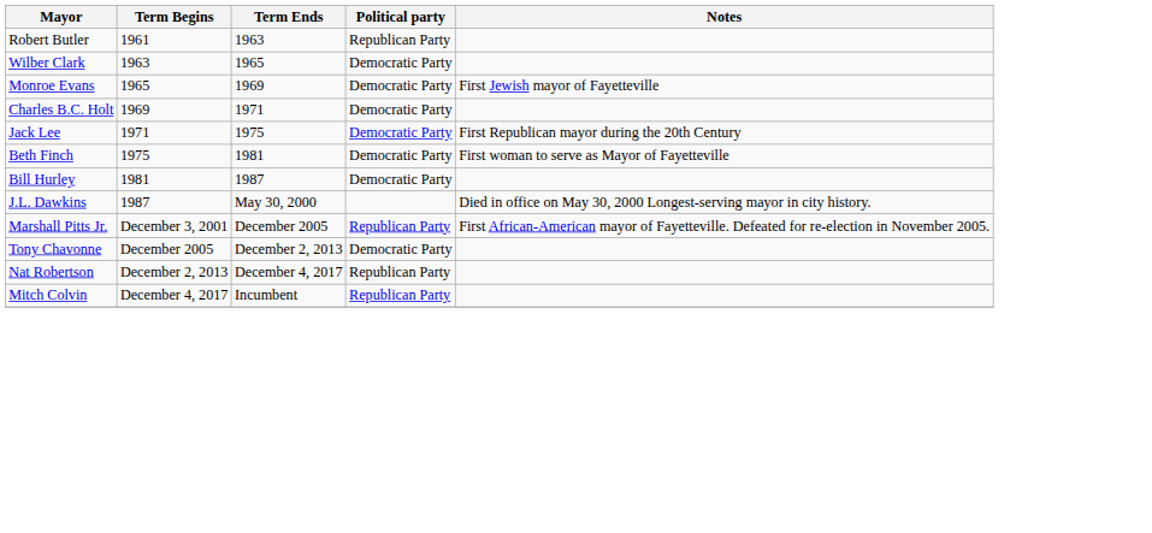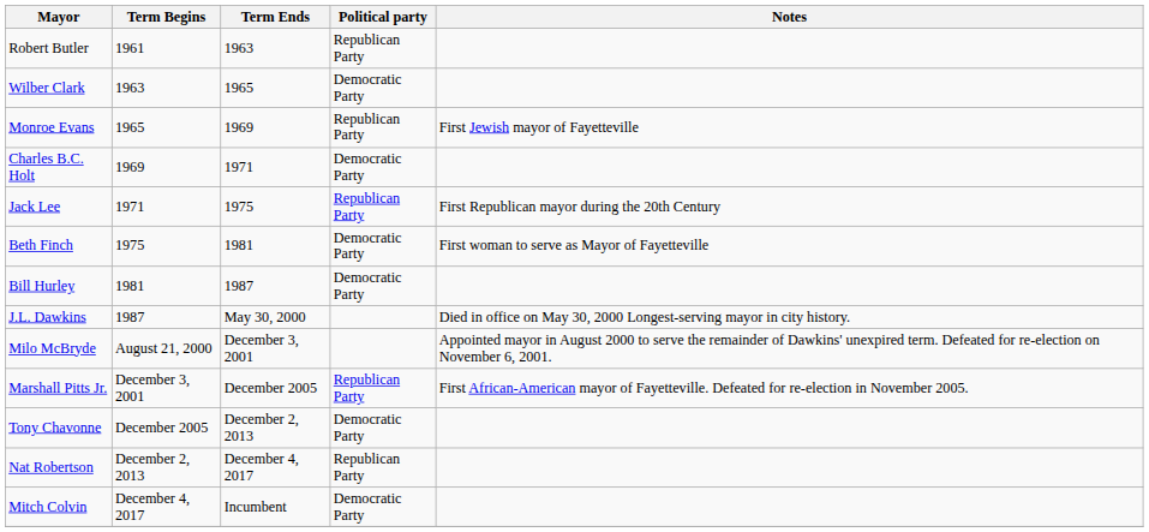Monroe Evans | Political party: Democratic Party -> Republican Party
Jack Lee | Political party: Democratic Party -> Republican Party
+ row: Milo McBryde | August 21, 2000 | December 3, 2001 | Appointed mayor in August 2000 to serve the remainder of Dawkins' unexpired term. Defeated for re-election on November 6, 2001.
Mitch Colvin | Political party: Republican Party -> Democratic Party
